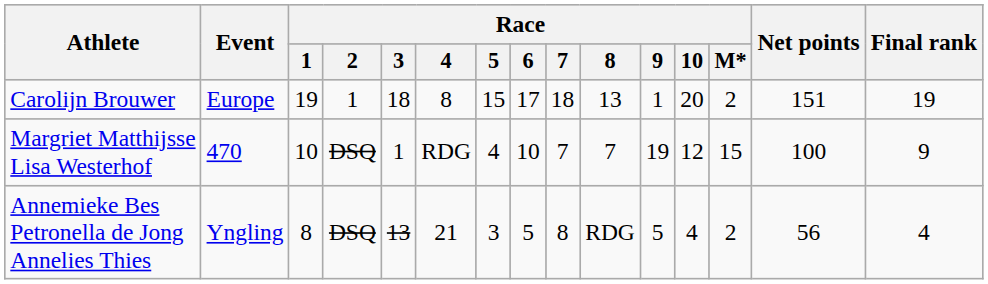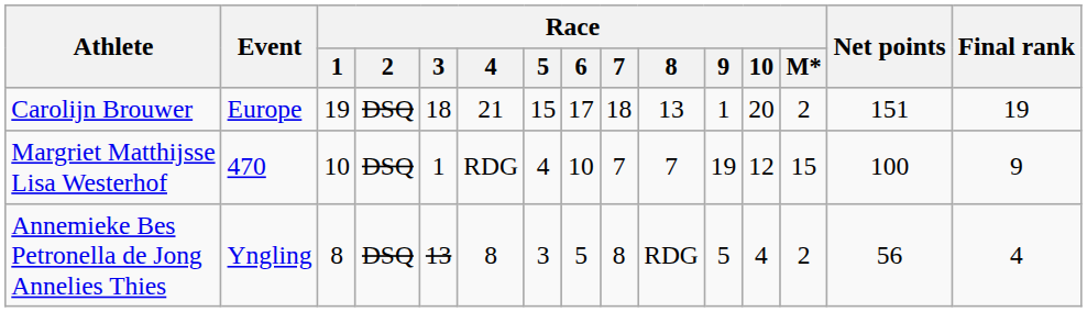Carolijn Brouwer | Race / 2: 1 -> DSQ
Carolijn Brouwer | Race / 4: 8 -> 21
Annemieke Bes Petronella de Jong Annelies Thies | Race / 4: 21 -> 8
